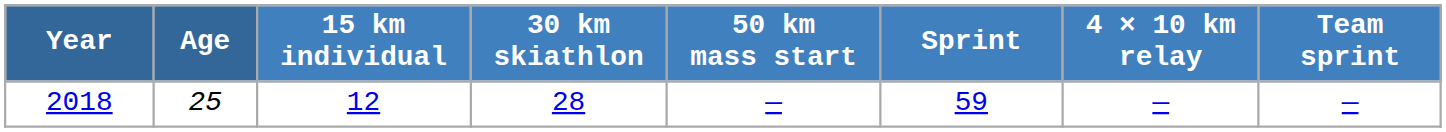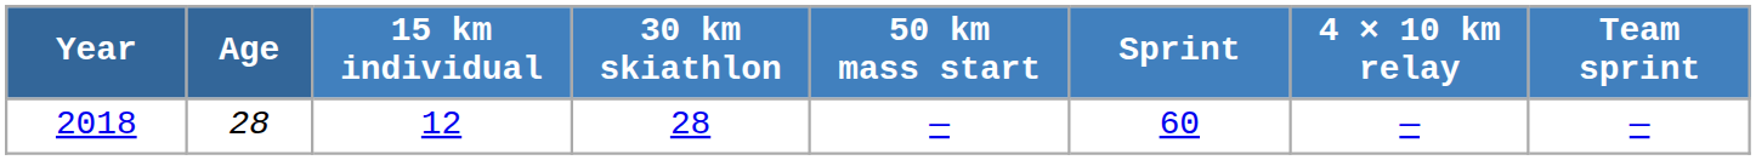2018 | Age: 25 -> 28
2018 | Sprint: 59 -> 60
